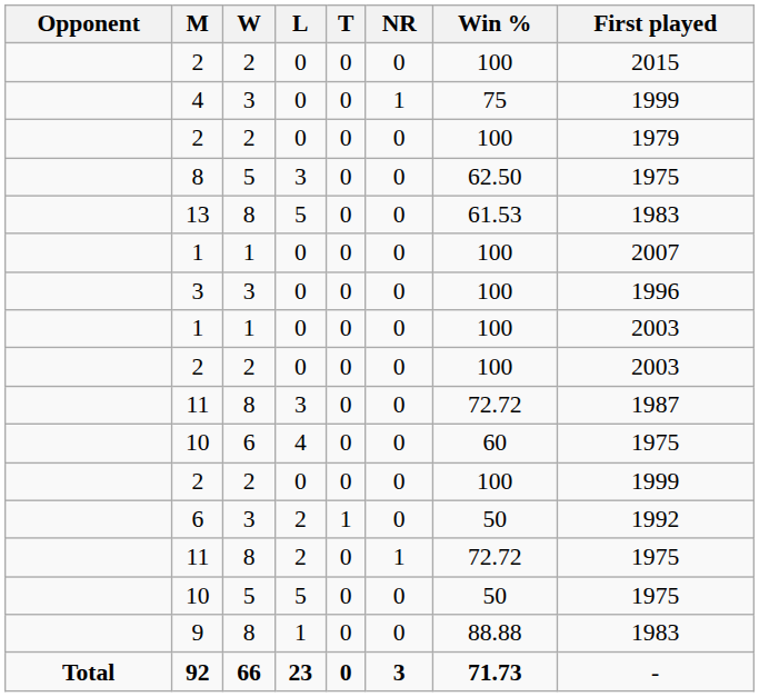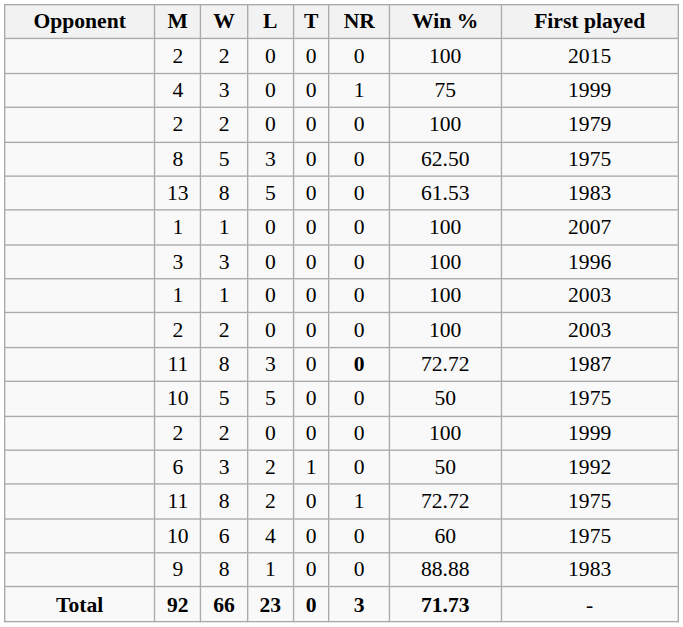11 / 3 | NR: normal -> bold
rows swapped: 10 / 4 <-> 10 / 5
